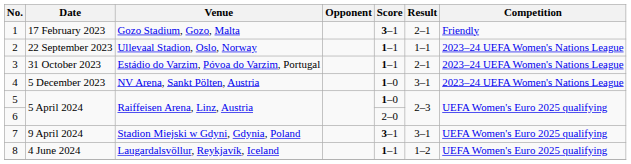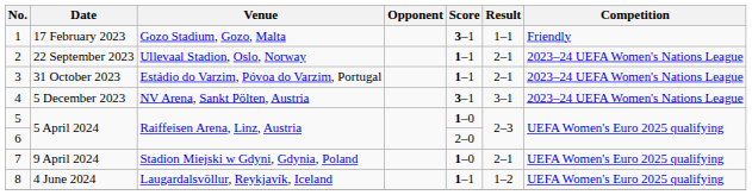1 | Result: 2–1 -> 1–1
2 | Result: 1–1 -> 2–1
4 | Score: 1–0 -> 3–1
7 | Score: 3–1 -> 1–0
7 | Result: 3–1 -> 2–1
